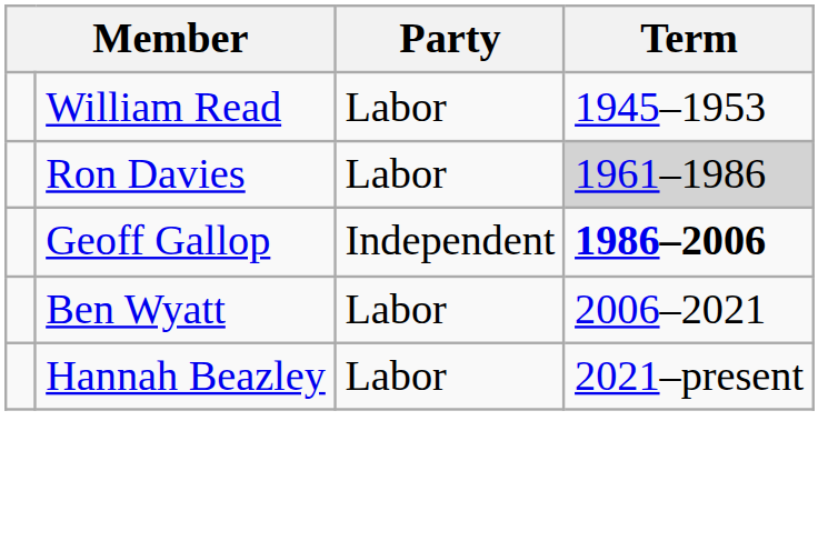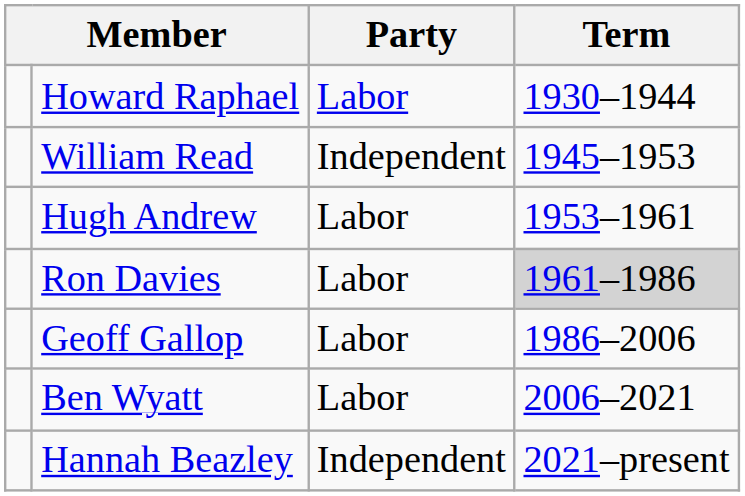+ row: Howard Raphael | Labor | 1930–1944
William Read | Party: Labor -> Independent
+ row: Hugh Andrew | Labor | 1953–1961
Geoff Gallop | Party: Independent -> Labor
Geoff Gallop | Term: bold -> normal
Hannah Beazley | Party: Labor -> Independent
